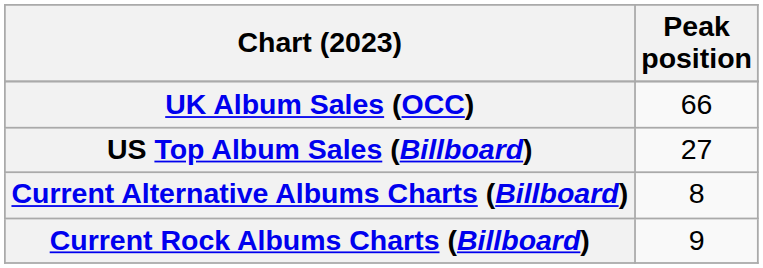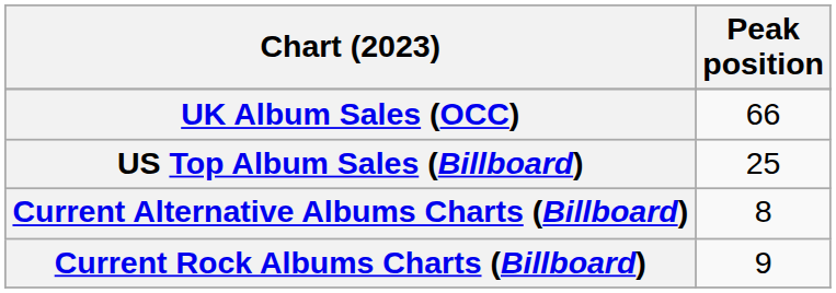US Top Album Sales (Billboard) | Peak position: 27 -> 25
